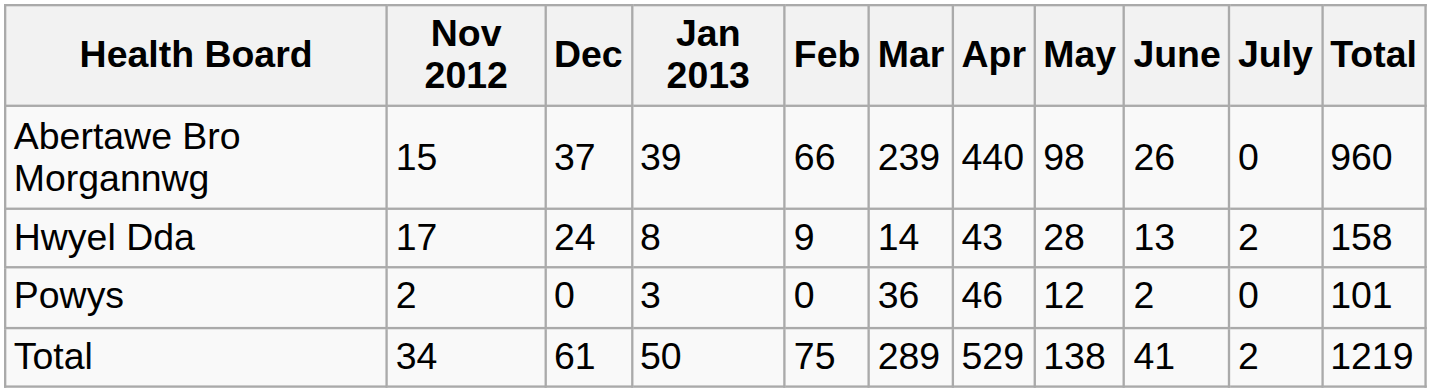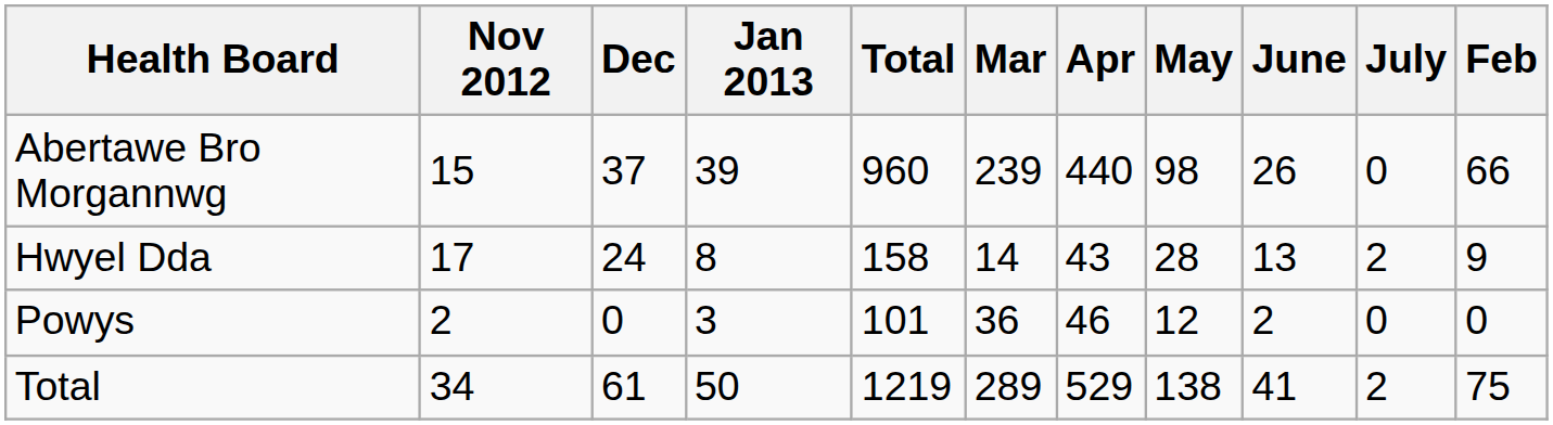columns swapped: Feb <-> Total
